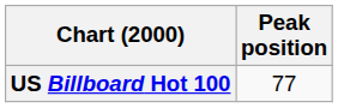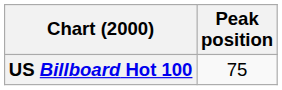US Billboard Hot 100 | Peak position: 77 -> 75
